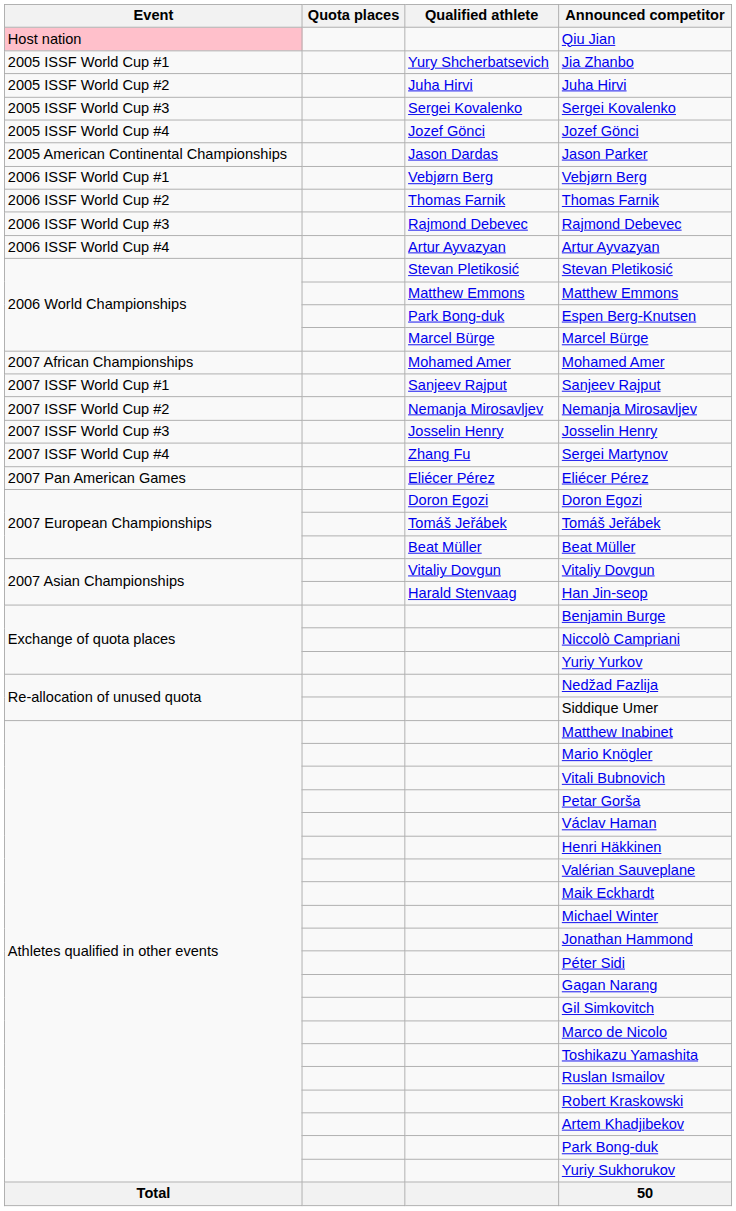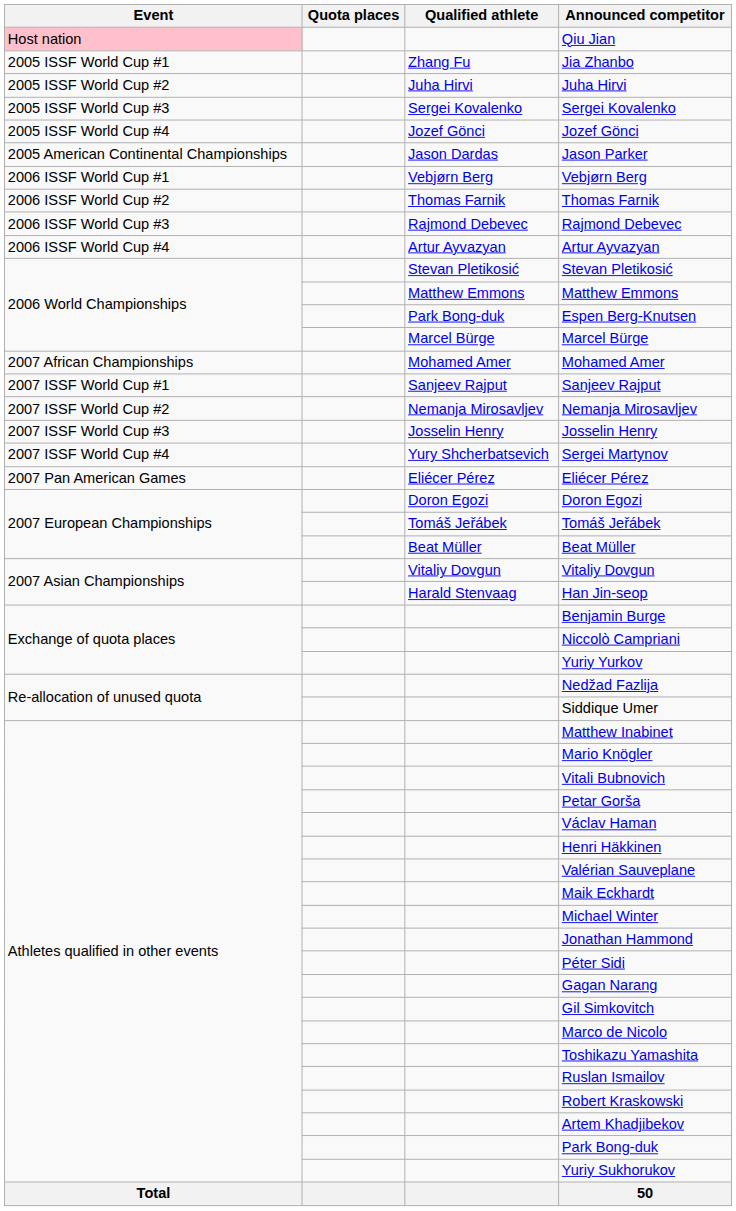Jia Zhanbo | Qualified athlete: Yury Shcherbatsevich -> Zhang Fu
Sergei Martynov | Qualified athlete: Zhang Fu -> Yury Shcherbatsevich
